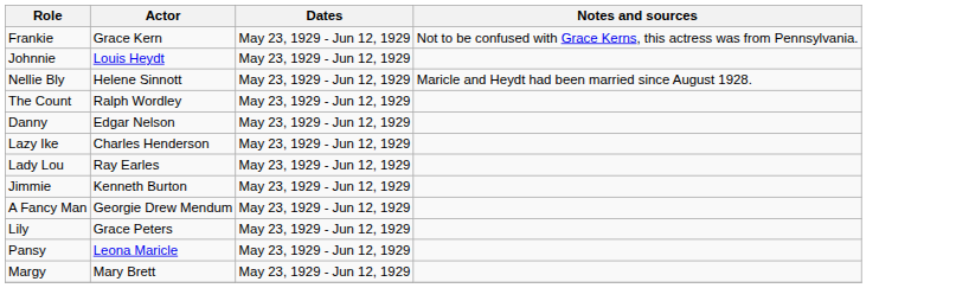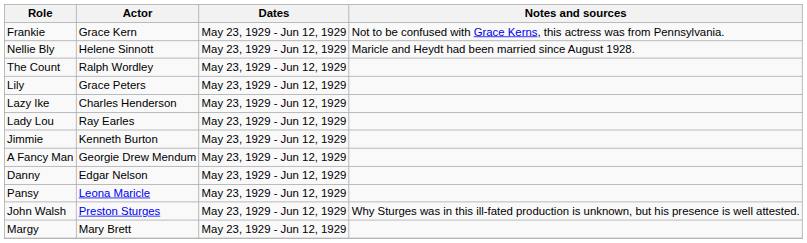- row: Johnnie | Louis Heydt | May 23, 1929 - Jun 12, 1929
rows swapped: Danny <-> Lily
+ row: John Walsh | Preston Sturges | May 23, 1929 - Jun 12, 1929 | Why Sturges was in this ill-fated production is unknown, but his presence is well attested.
